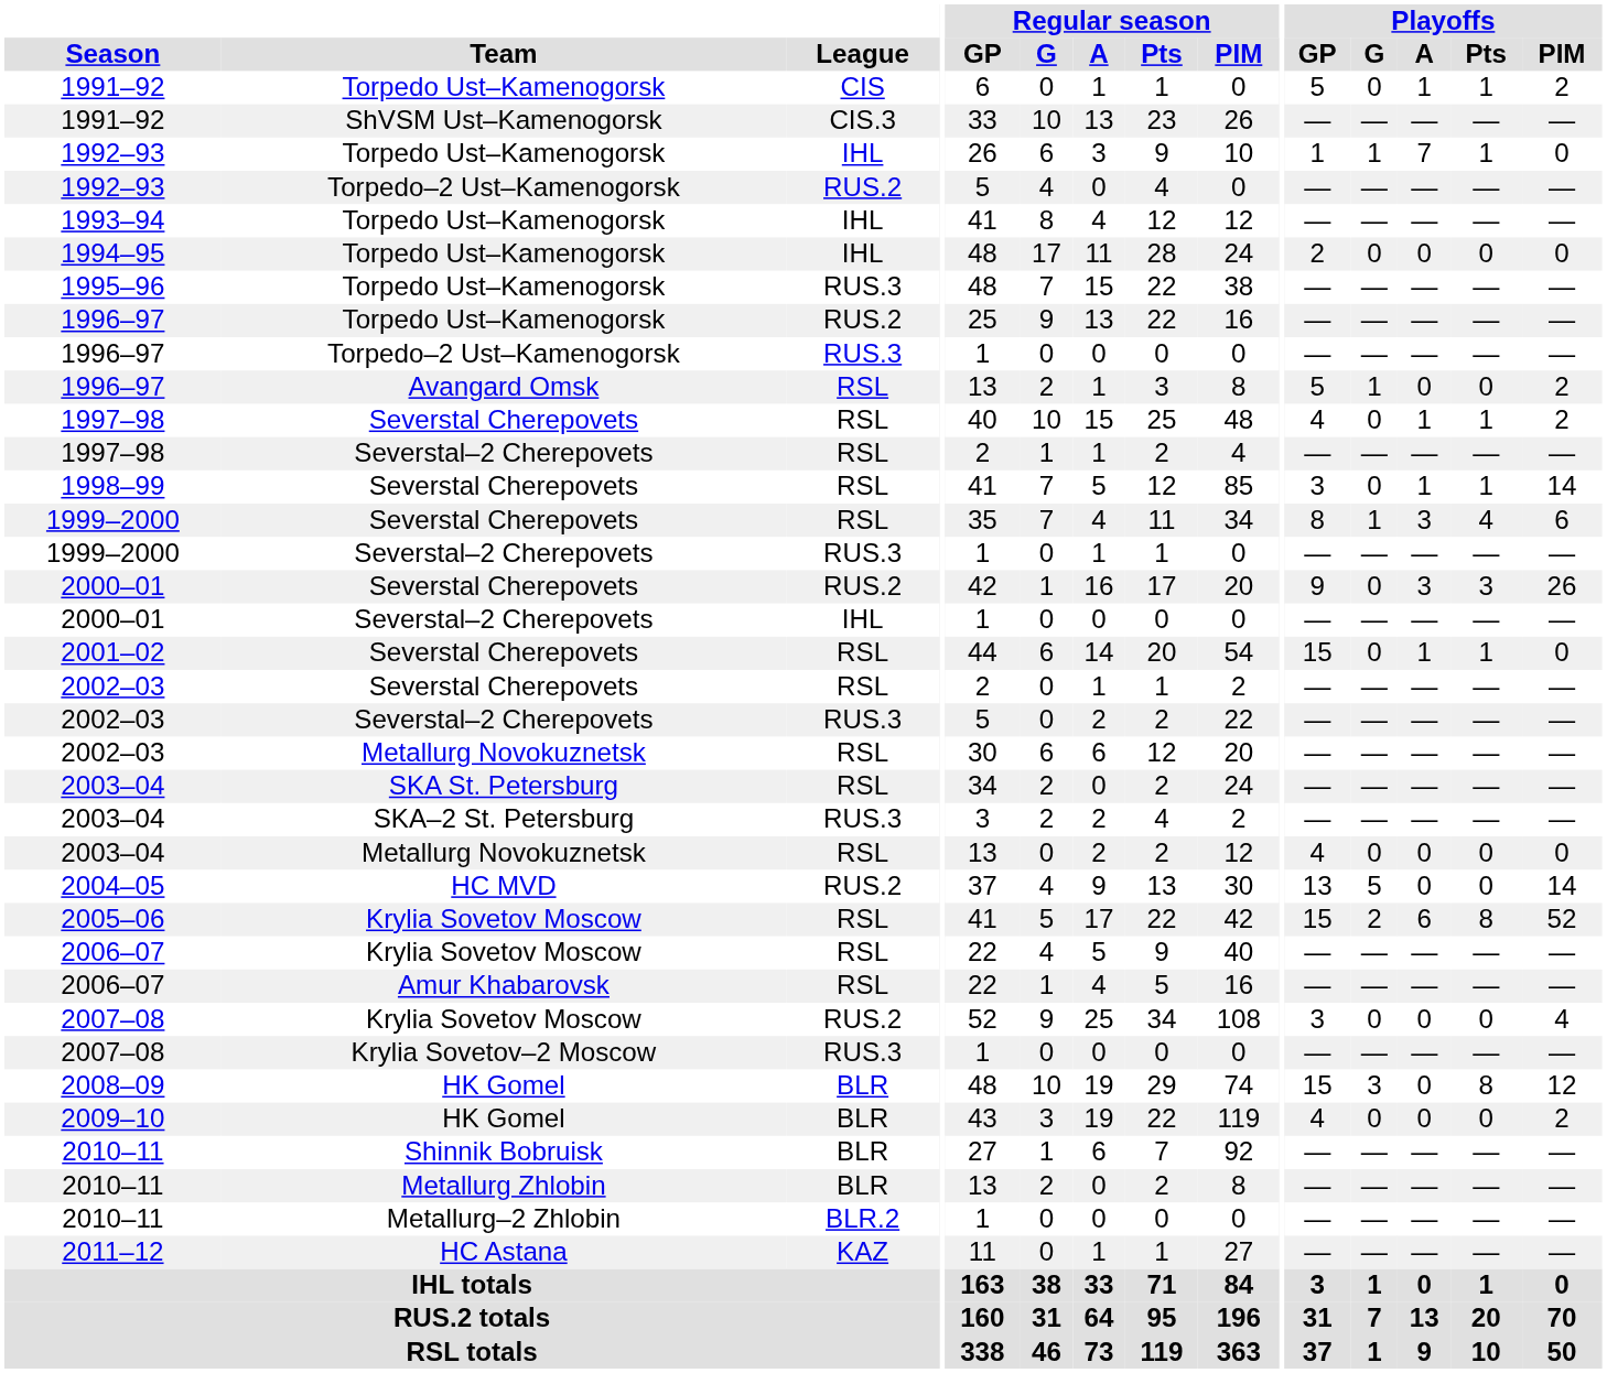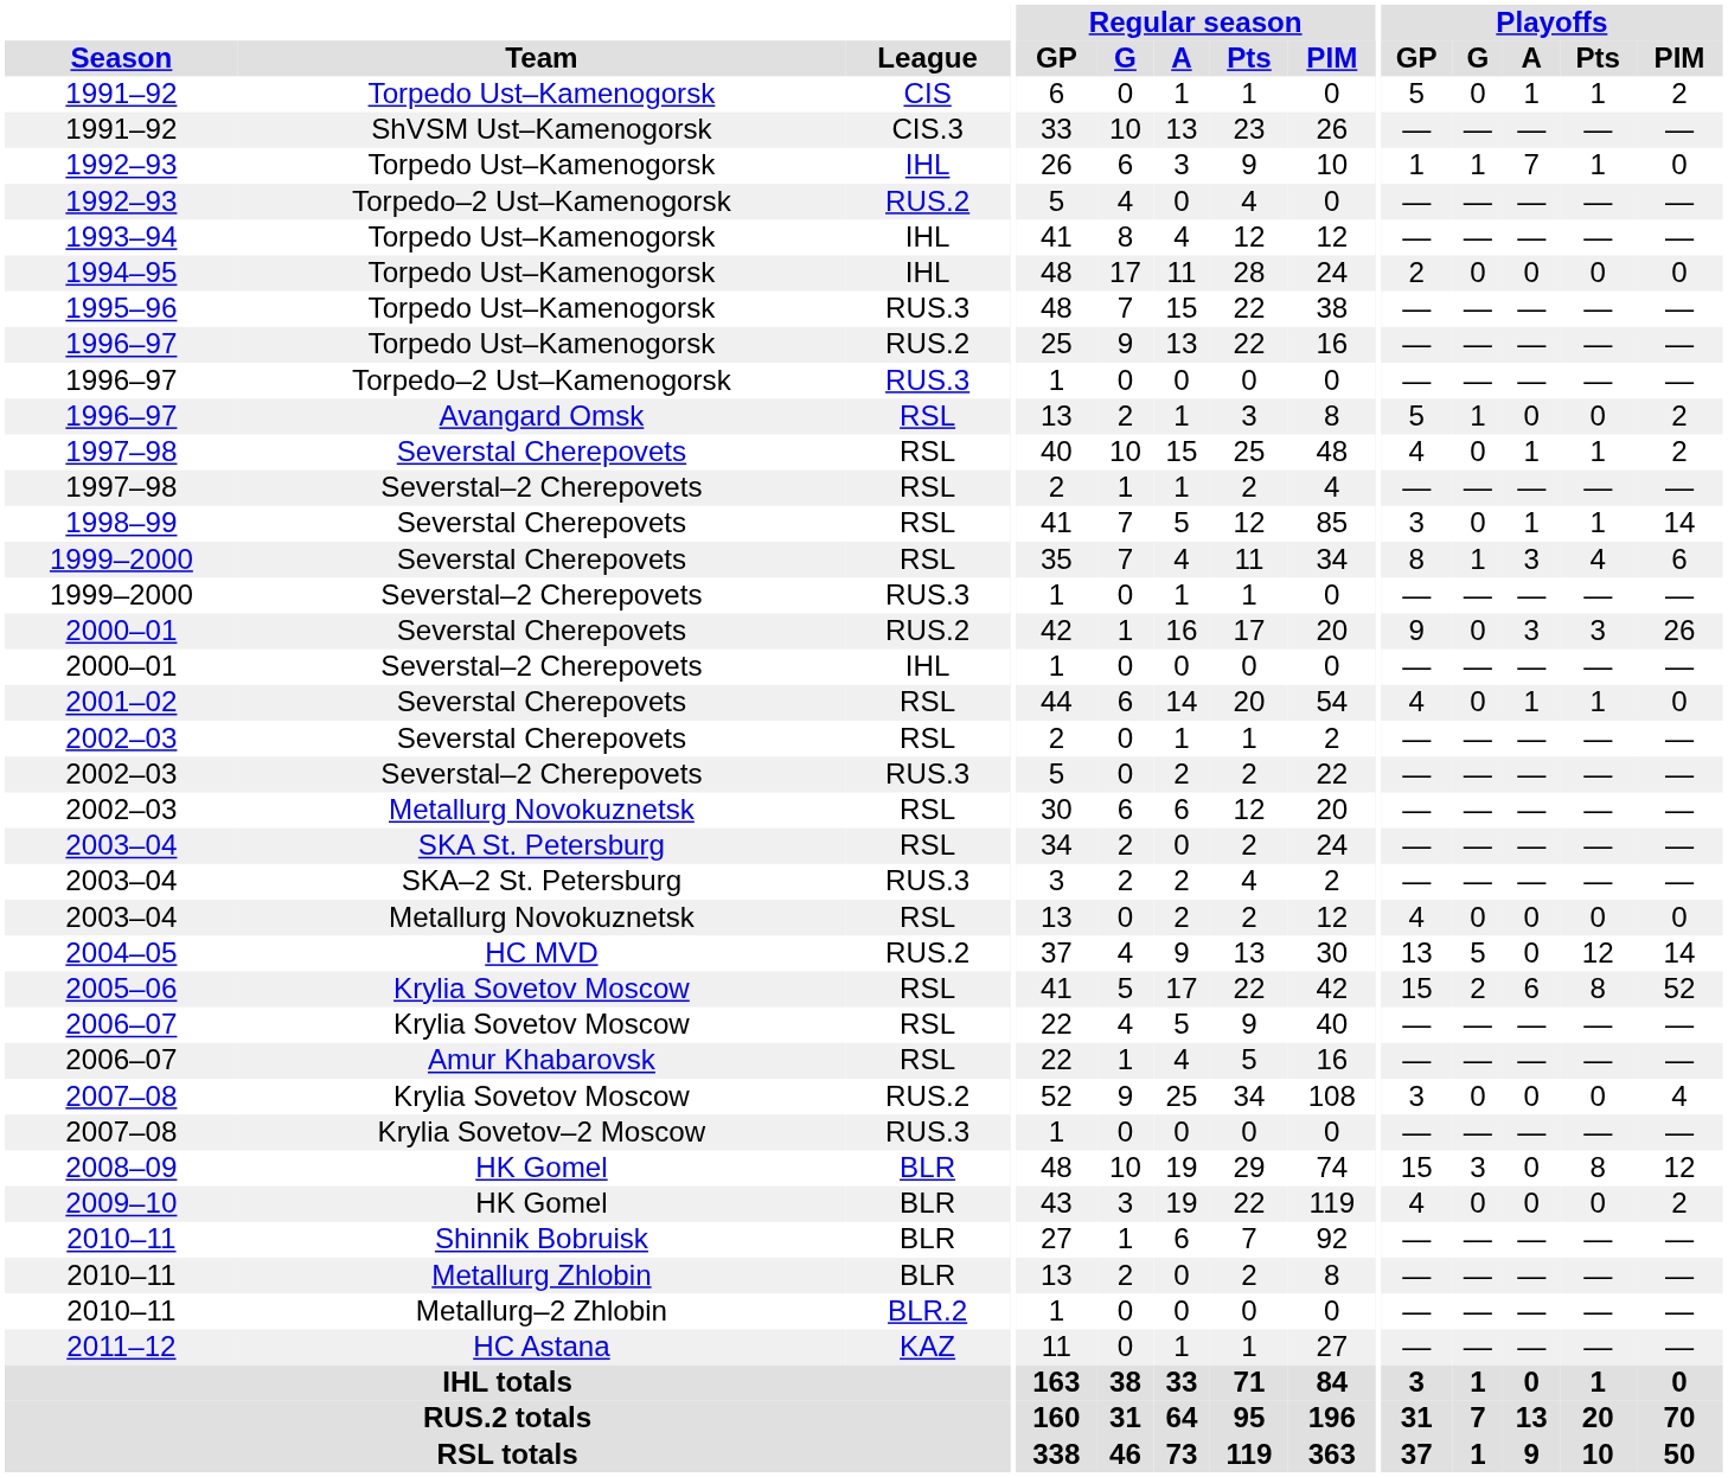2001–02 | Playoffs / GP: 15 -> 4
2004–05 | Playoffs / Pts: 0 -> 12
